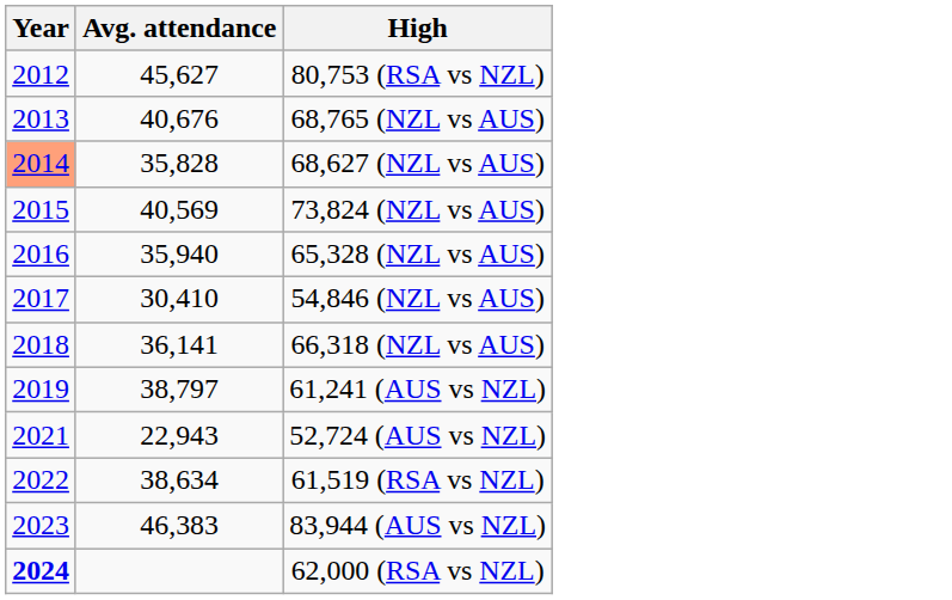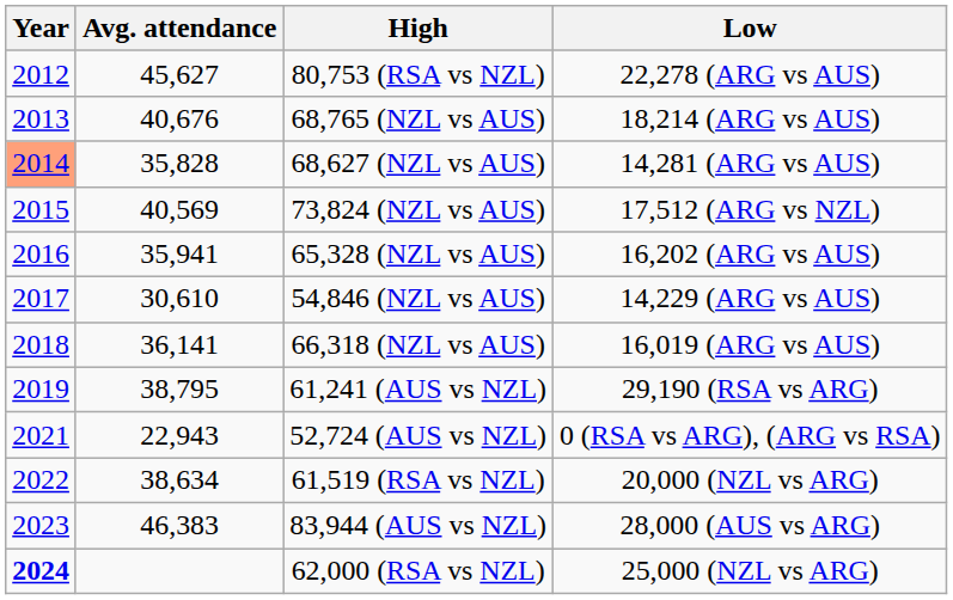+ column: Low | 22,278 (ARG vs AUS) | 18,214 (ARG vs AUS) | 14,281 (ARG vs AUS) | 17,512 (ARG vs NZL) | 16,202 (ARG vs AUS) | 14,229 (ARG vs AUS) | 16,019 (ARG vs AUS) | 29,190 (RSA vs ARG) | 0 (RSA vs ARG), (ARG vs RSA) | 20,000 (NZL vs ARG) | 28,000 (AUS vs ARG) | 25,000 (NZL vs ARG)
65,328 (NZL vs AUS) | Avg. attendance: 35,940 -> 35,941
54,846 (NZL vs AUS) | Avg. attendance: 30,410 -> 30,610
61,241 (AUS vs NZL) | Avg. attendance: 38,797 -> 38,795
